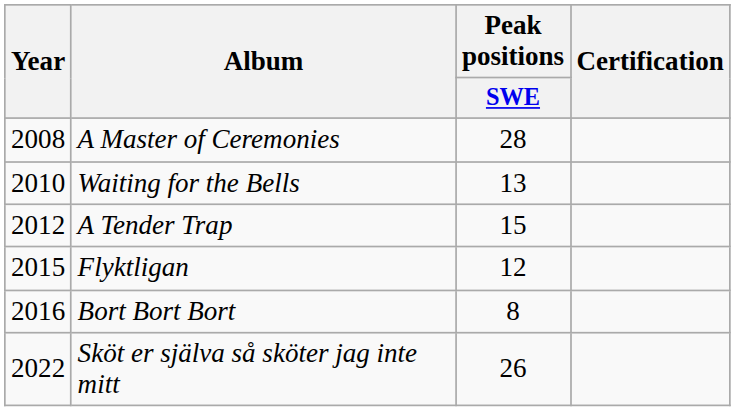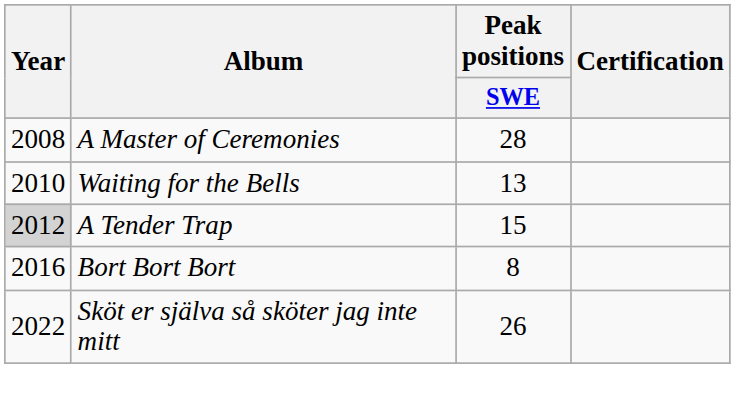A Tender Trap | Year: no background -> lightgrey background
- row: 2015 | Flyktligan | 12
